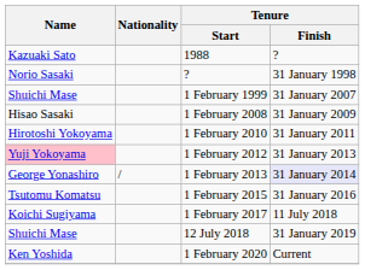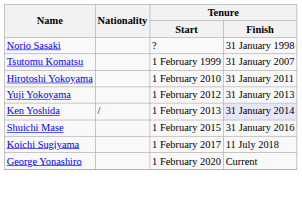- row: Kazuaki Sato | 1988 | ?
1 February 1999 | Name: Shuichi Mase -> Tsutomu Komatsu
- row: Hisao Sasaki | 1 February 2008 | 31 January 2009
1 February 2012 | Name: pink background -> no background
1 February 2013 | Name: George Yonashiro -> Ken Yoshida
1 February 2015 | Name: Tsutomu Komatsu -> Shuichi Mase
- row: Shuichi Mase | 12 July 2018 | 31 January 2019
1 February 2020 | Name: Ken Yoshida -> George Yonashiro
